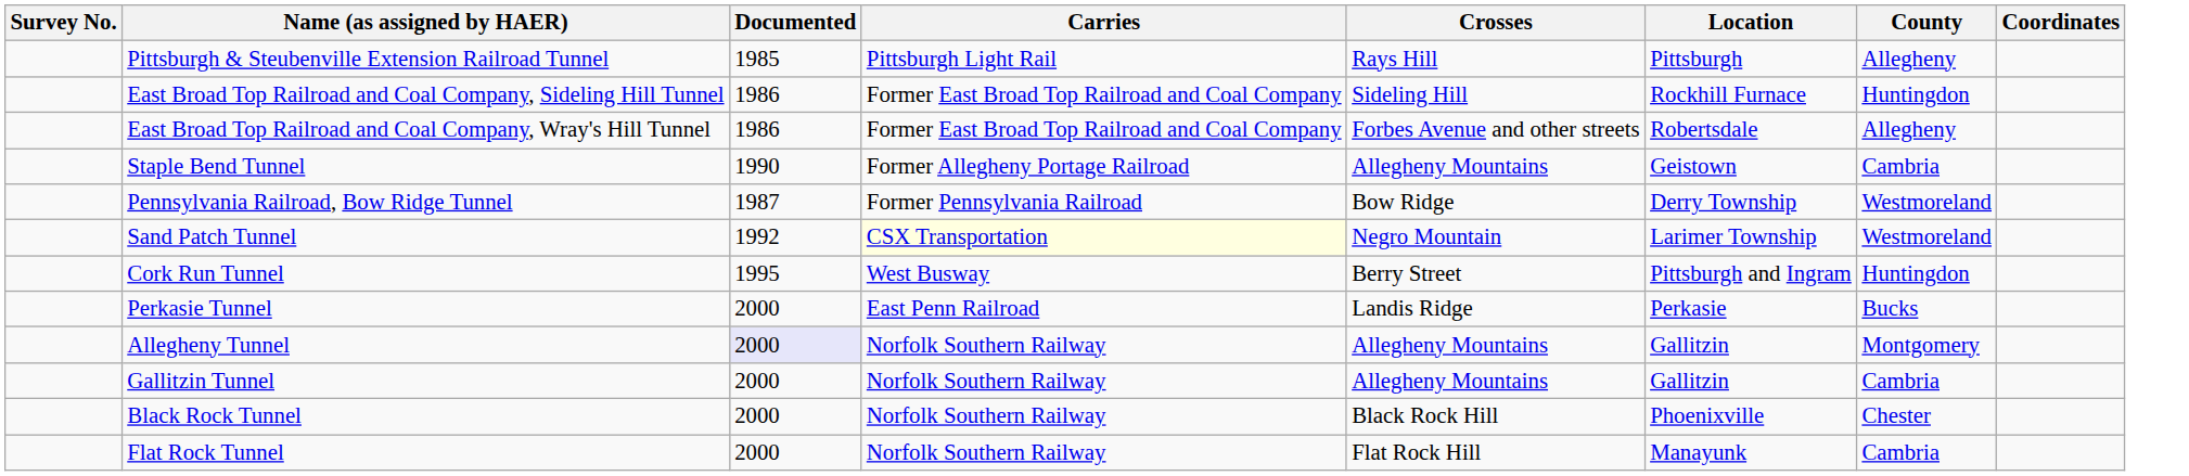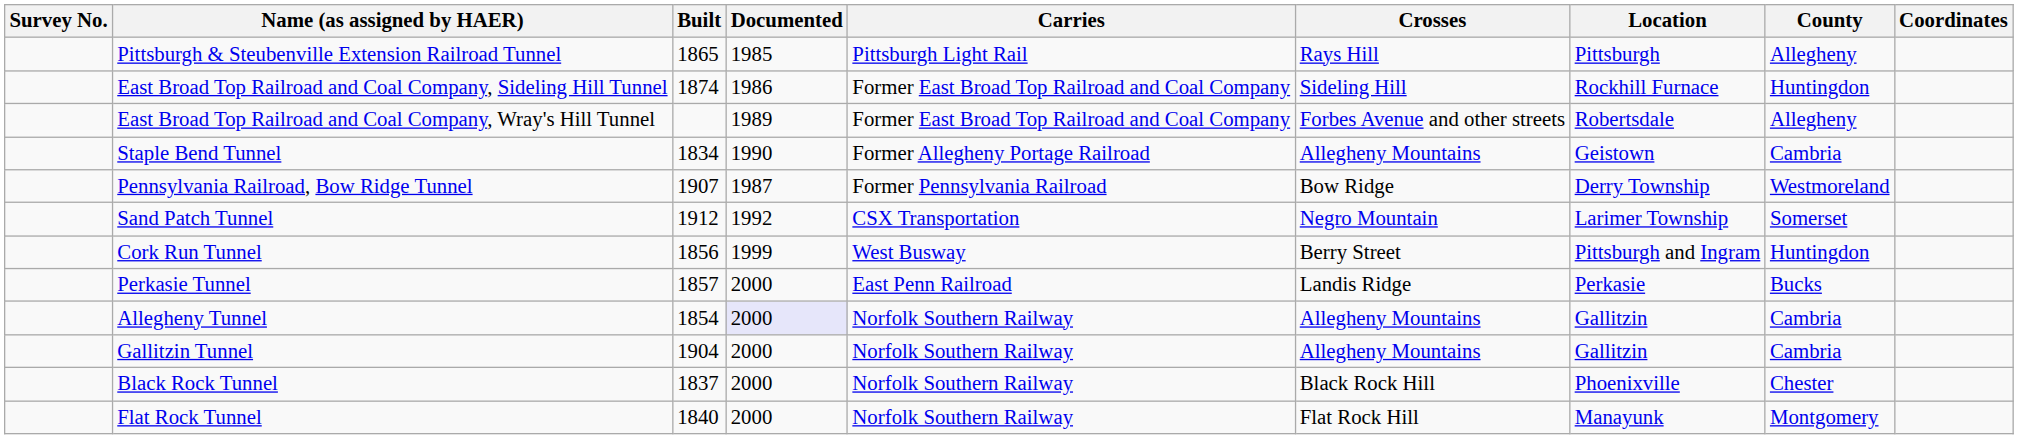+ column: Built | 1865 | 1874 | 1834 | 1907 | 1912 | 1856 | 1857 | 1854 | 1904 | 1837 | 1840
East Broad Top Railroad and Coal Company, Wray's Hill Tunnel | Documented: 1986 -> 1989
Sand Patch Tunnel | Carries: lightyellow background -> no background
Sand Patch Tunnel | County: Westmoreland -> Somerset
Cork Run Tunnel | Documented: 1995 -> 1999
Allegheny Tunnel | County: Montgomery -> Cambria
Flat Rock Tunnel | County: Cambria -> Montgomery
